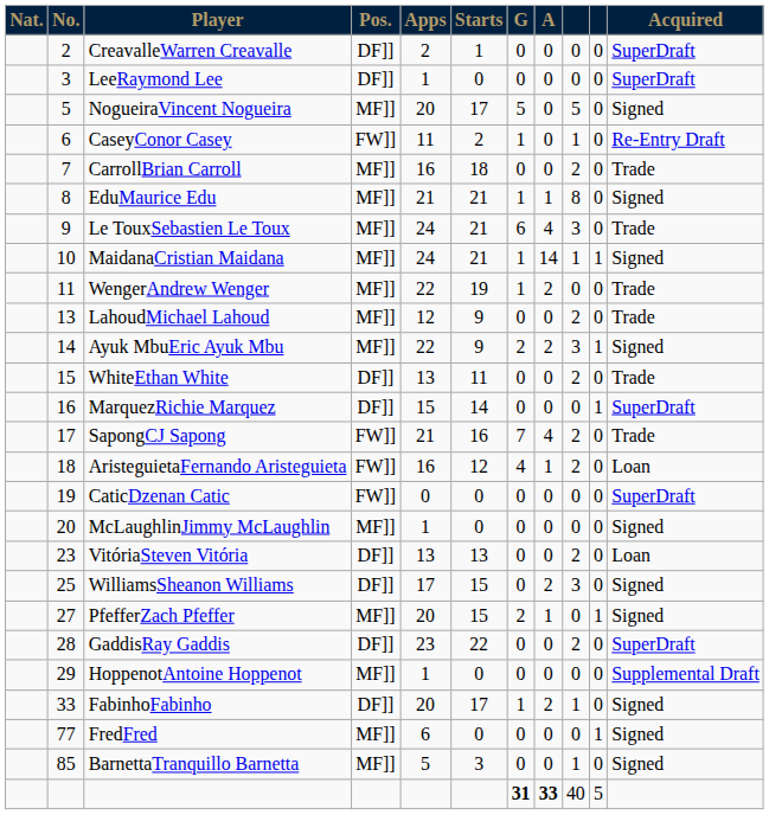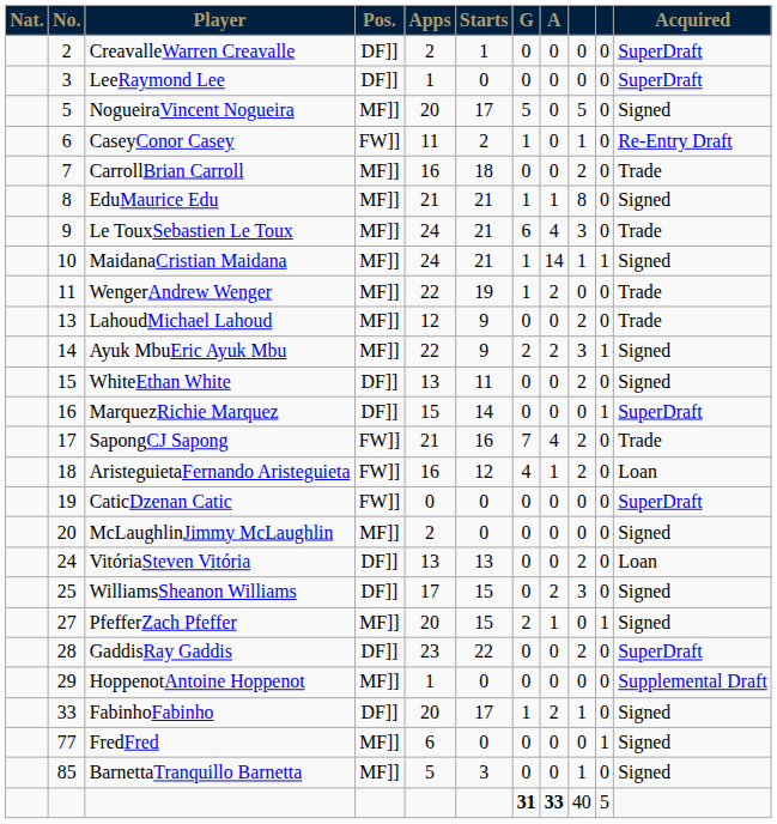WhiteEthan White | Acquired: Trade -> Signed
McLaughlinJimmy McLaughlin | Apps: 1 -> 2
VitóriaSteven Vitória | No.: 23 -> 24
